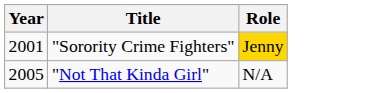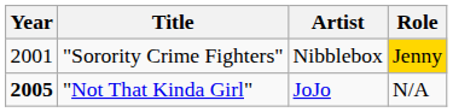+ column: Artist | Nibblebox | JoJo
"Not That Kinda Girl" | Year: normal -> bold
